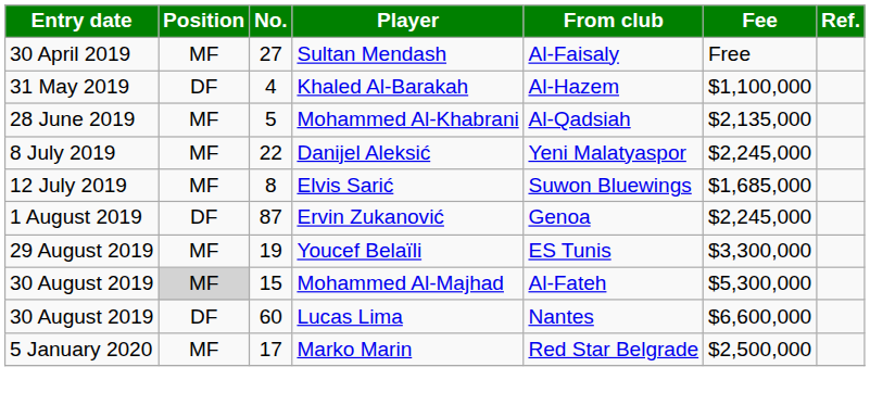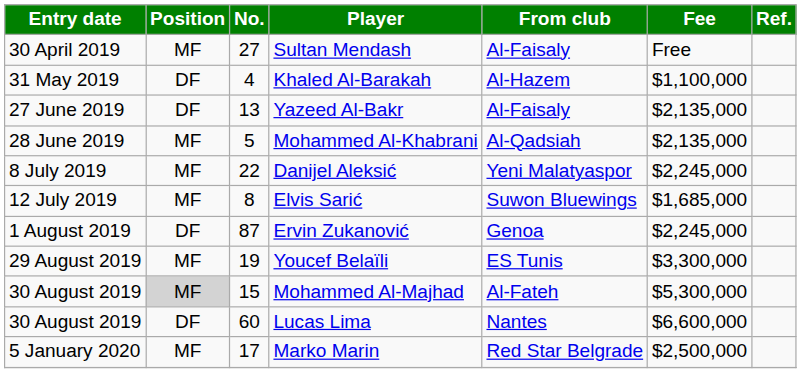+ row: 27 June 2019 | DF | 13 | Yazeed Al-Bakr | Al-Faisaly | $2,135,000
